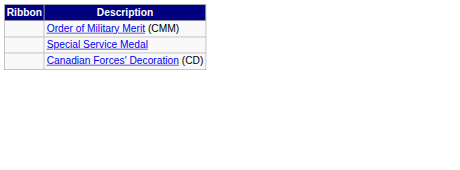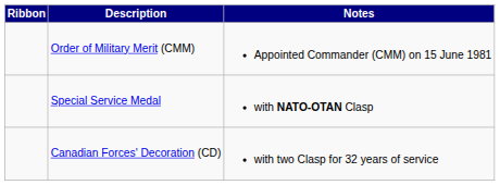+ column: Notes | Appointed Commander (CMM) on 15 June 1981 | with NATO-OTAN Clasp | with two Clasp for 32 years of service
